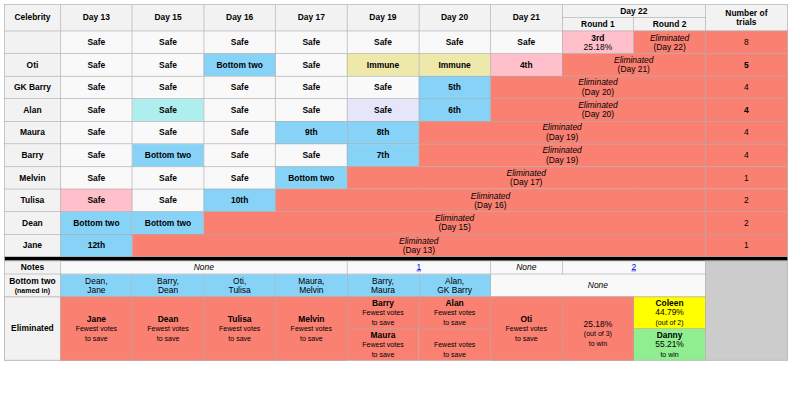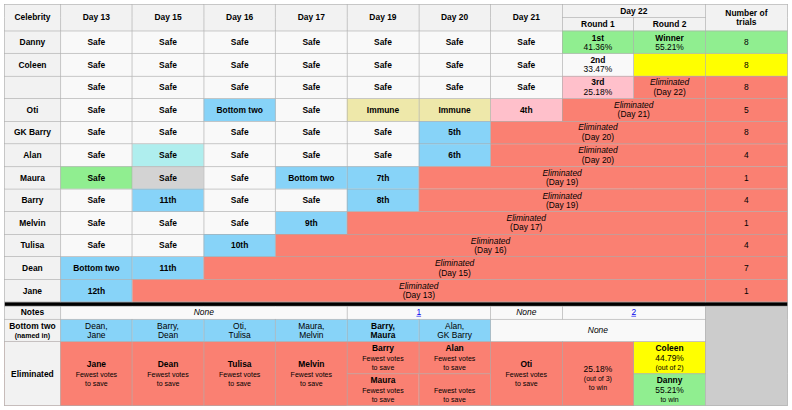+ row: Danny | Safe | Safe | Safe | Safe | Safe | Safe | Safe | 1st 41.36% | Winner 55.21% | 8
+ row: Coleen | Safe | Safe | Safe | Safe | Safe | Safe | Safe | 2nd 33.47% | 8
Oti | Number of trials: bold -> normal
GK Barry | Number of trials: 4 -> 8
Alan | Day 19: lavender background -> no background
Alan | Number of trials: bold -> normal
Maura | Day 13: no background -> lightgreen background
Maura | Day 15: no background -> lightgrey background
Maura | Day 17: 9th -> Bottom two
Maura | Day 19: 8th -> 7th
Maura | Number of trials: 4 -> 1
Barry | Day 15: Bottom two -> 11th
Barry | Day 19: 7th -> 8th
Melvin | Day 17: Bottom two -> 9th
Tulisa | Day 13: pink background -> no background
Tulisa | Number of trials: 2 -> 4
Dean | Day 15: Bottom two -> 11th
Dean | Number of trials: 2 -> 7
Bottom two (named in) | Day 19: normal -> bold
